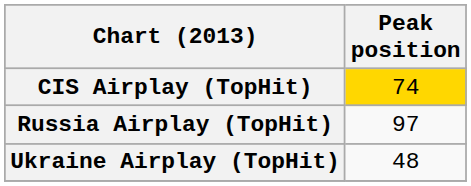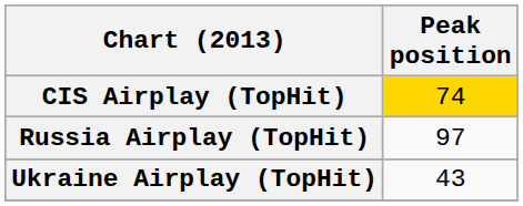Ukraine Airplay (TopHit) | Peak position: 48 -> 43
